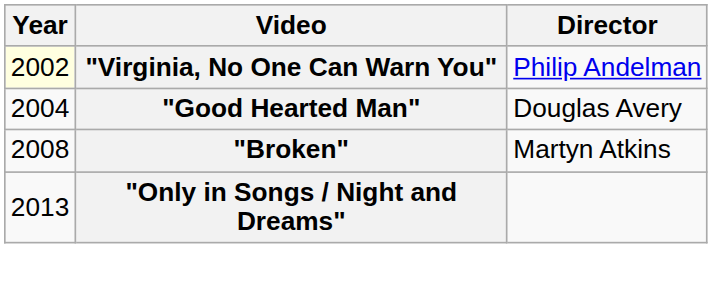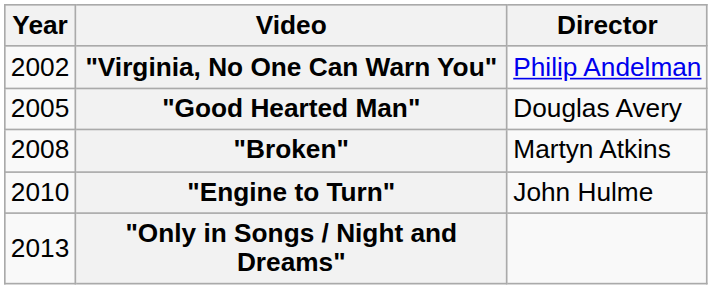"Virginia, No One Can Warn You" | Year: lightyellow background -> no background
"Good Hearted Man" | Year: 2004 -> 2005
+ row: 2010 | "Engine to Turn" | John Hulme
